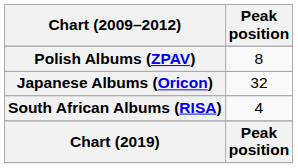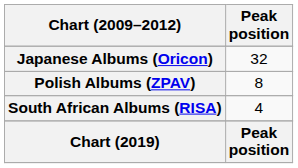rows swapped: Japanese Albums (Oricon) <-> Polish Albums (ZPAV)
